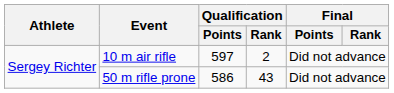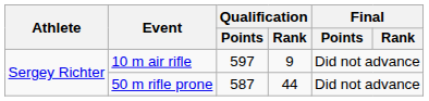10 m air rifle | Qualification / Rank: 2 -> 9
50 m rifle prone | Qualification / Points: 586 -> 587
50 m rifle prone | Qualification / Rank: 43 -> 44
